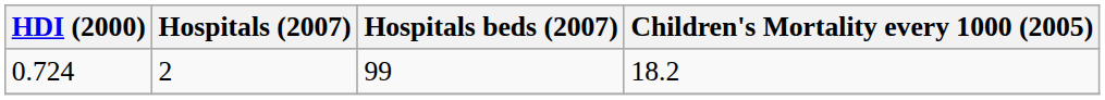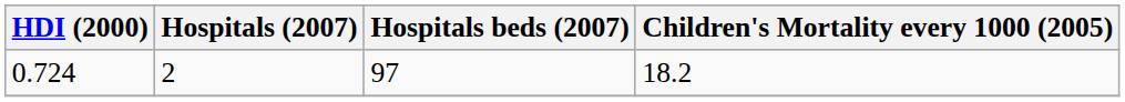0.724 | Hospitals beds (2007): 99 -> 97
